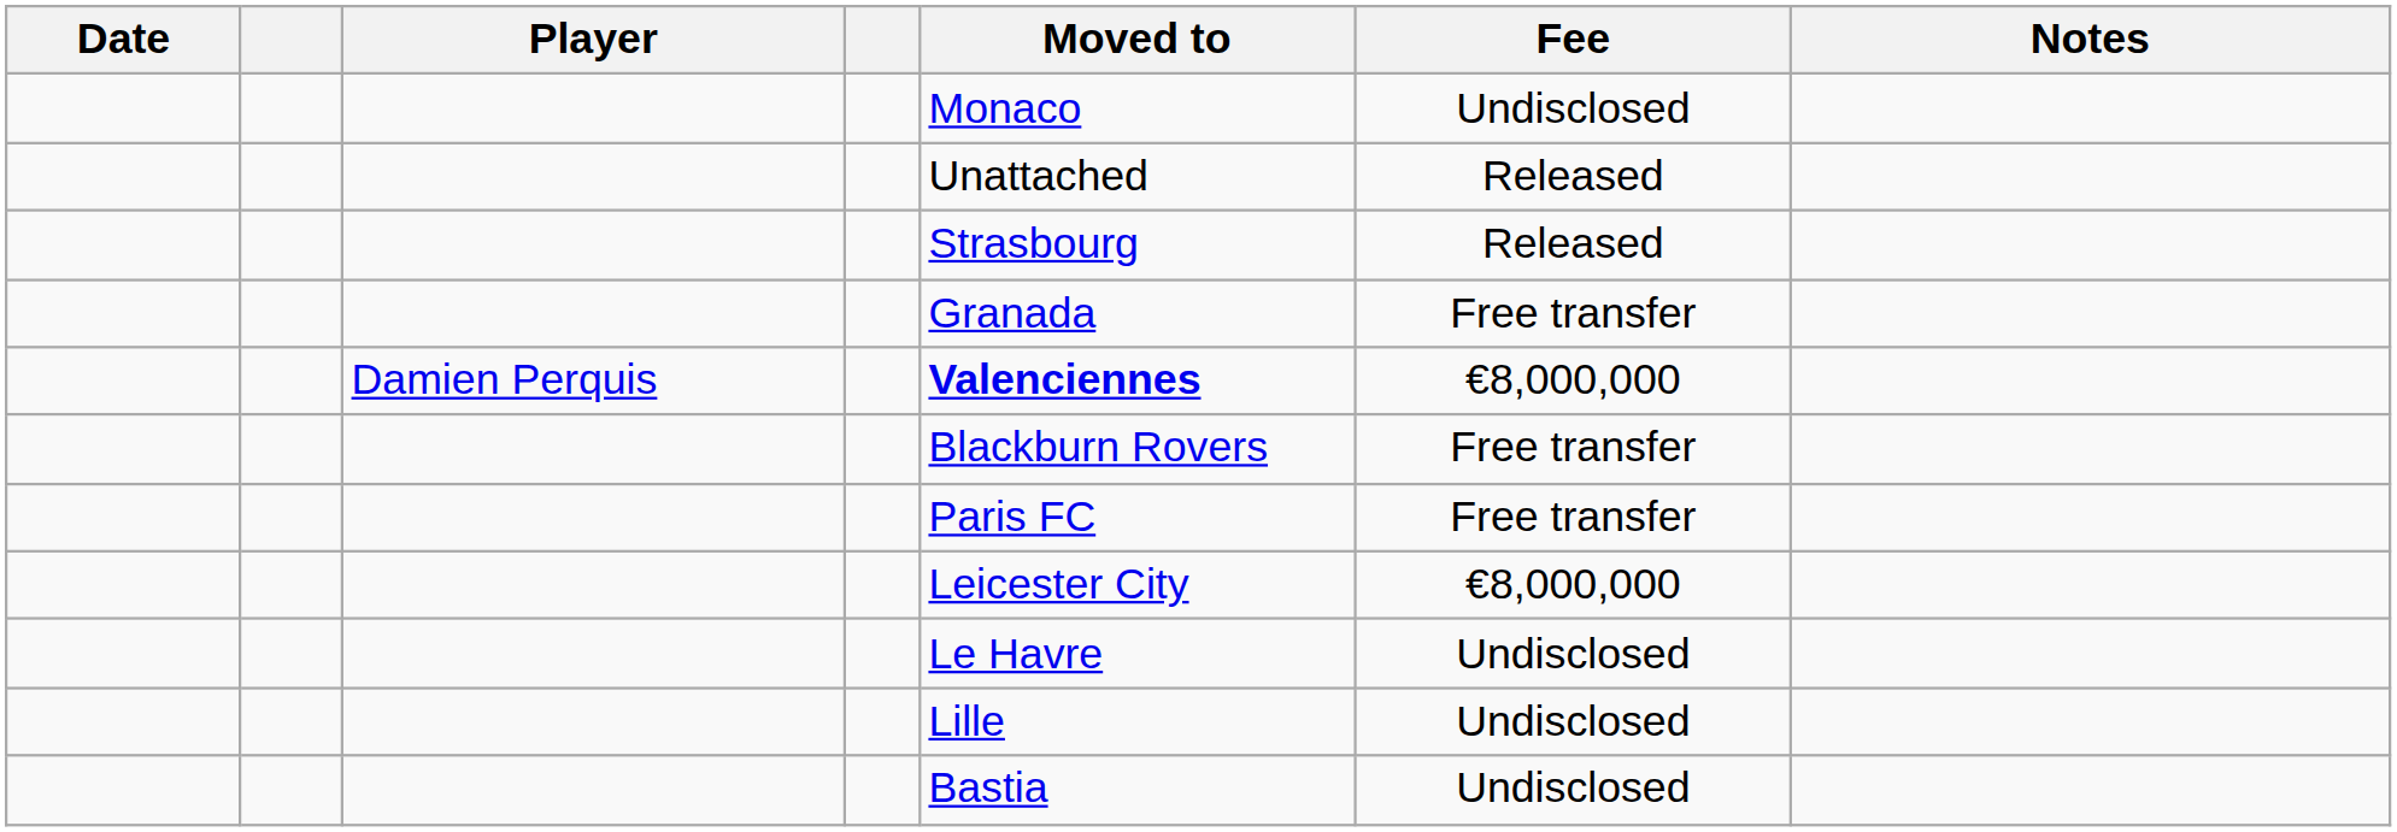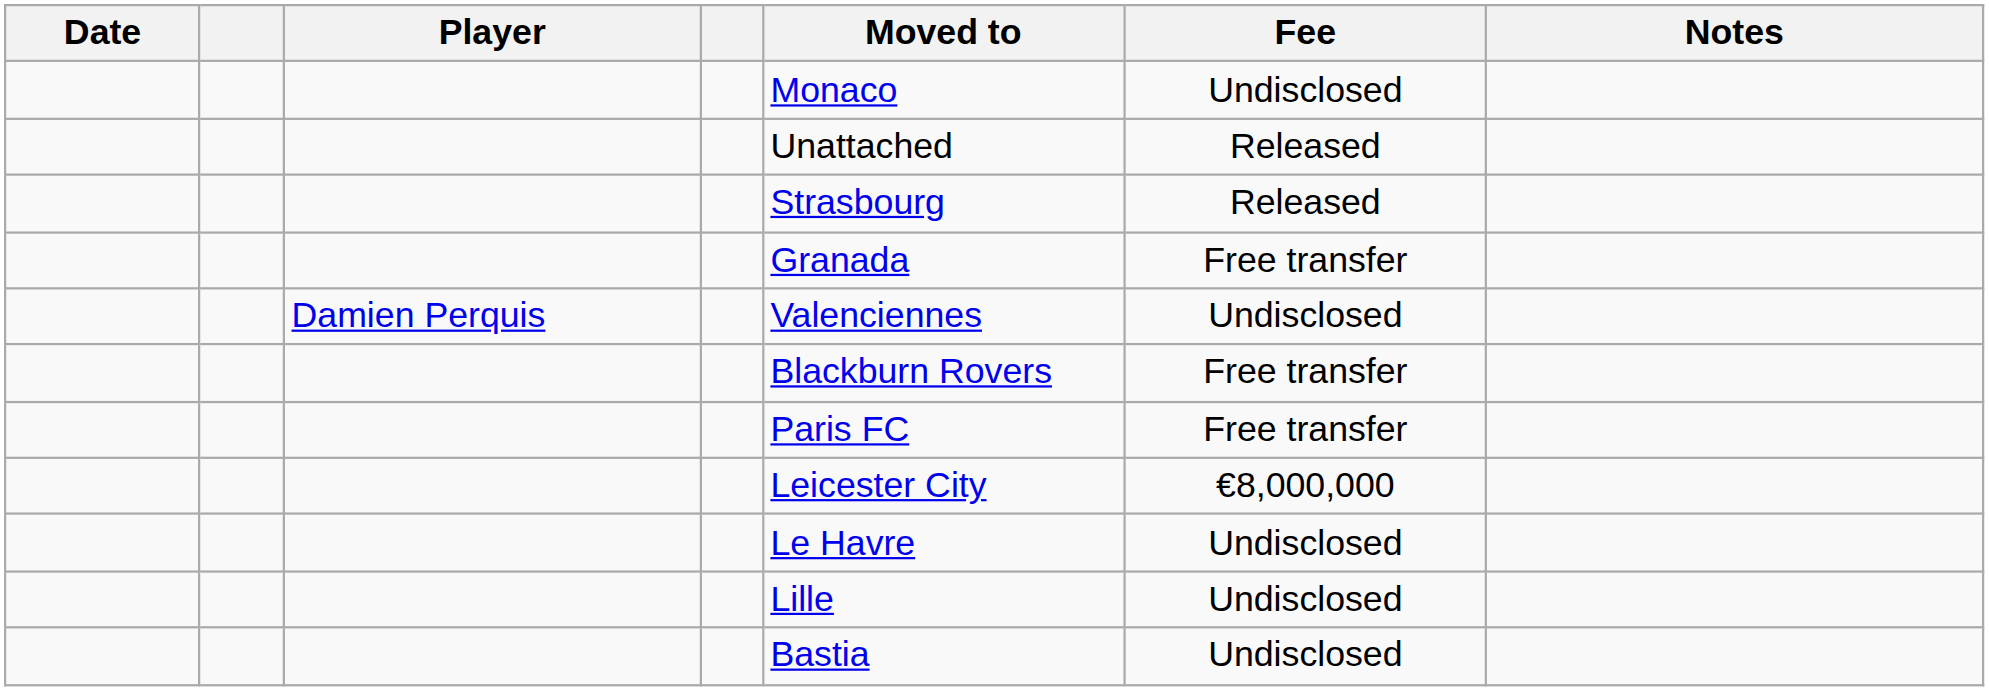Damien Perquis | Moved to: bold -> normal
Damien Perquis | Fee: €8,000,000 -> Undisclosed
